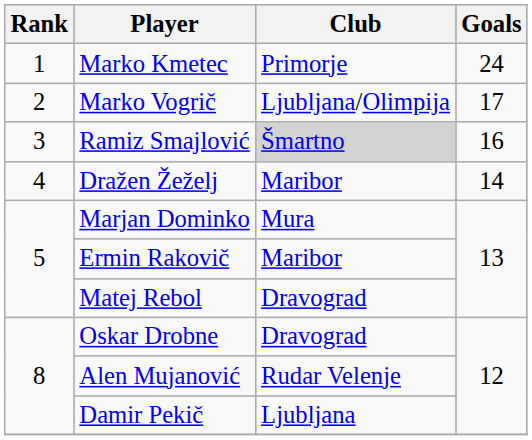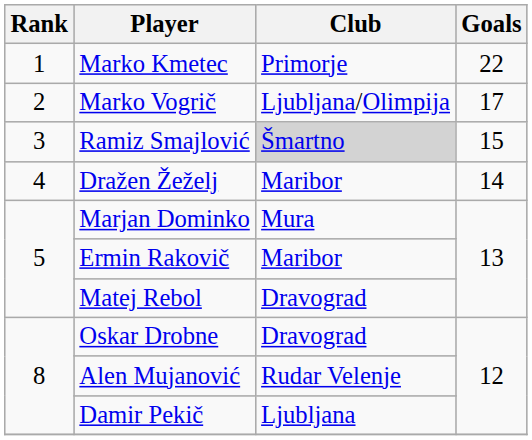Marko Kmetec | Goals: 24 -> 22
Ramiz Smajlović | Goals: 16 -> 15
